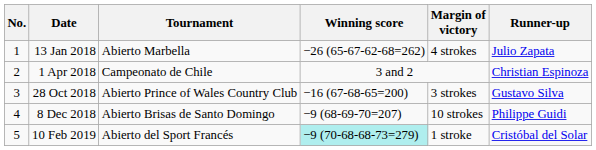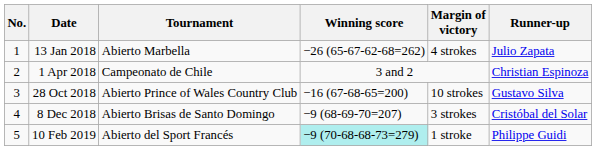28 Oct 2018 | Margin of victory: 3 strokes -> 10 strokes
8 Dec 2018 | Margin of victory: 10 strokes -> 3 strokes
8 Dec 2018 | Runner-up: Philippe Guidi -> Cristóbal del Solar
10 Feb 2019 | Runner-up: Cristóbal del Solar -> Philippe Guidi
